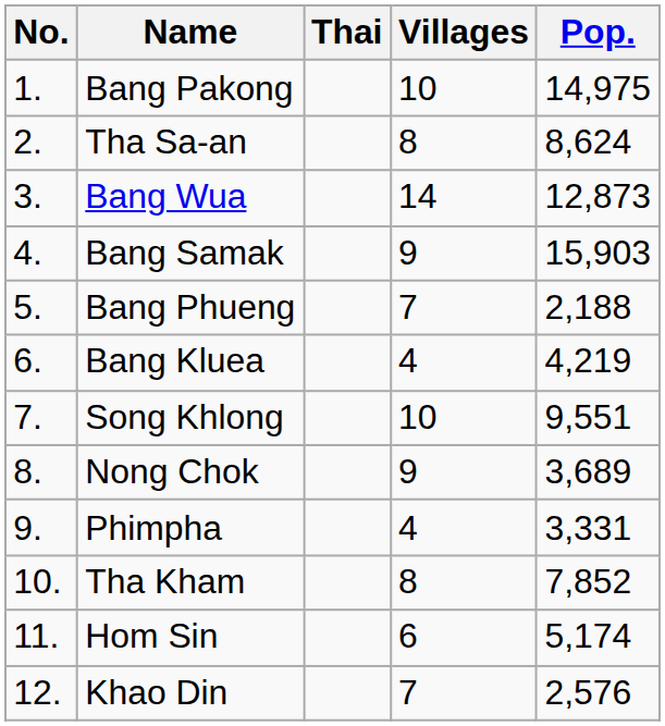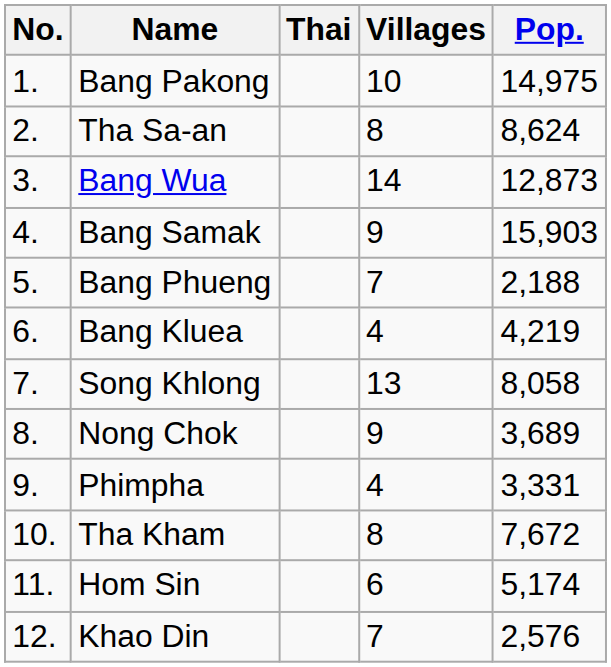Song Khlong | Villages: 10 -> 13
Song Khlong | Pop.: 9,551 -> 8,058
Tha Kham | Pop.: 7,852 -> 7,672
